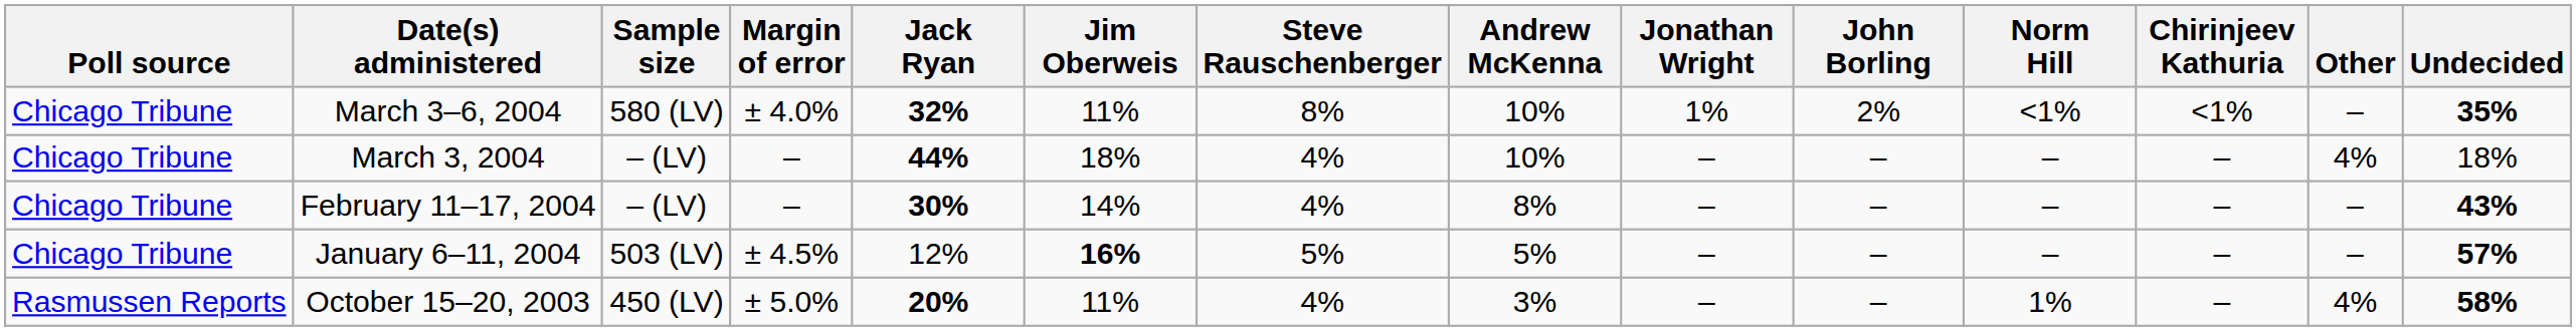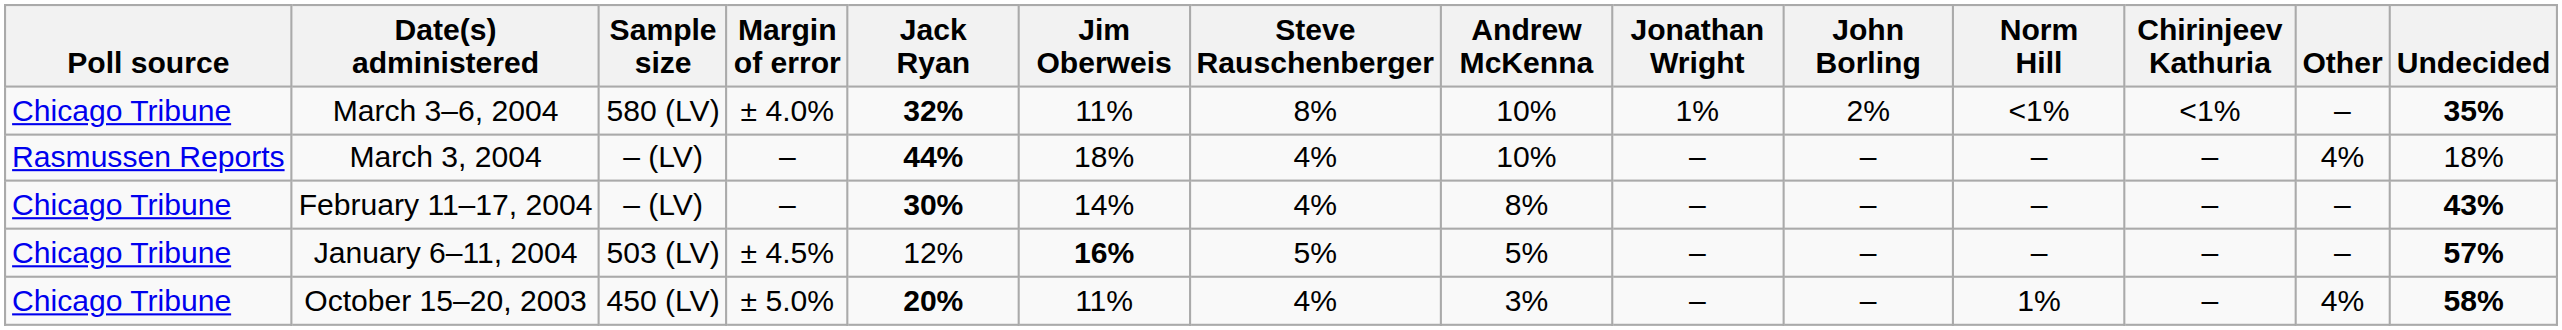March 3, 2004 | Poll source: Chicago Tribune -> Rasmussen Reports
October 15–20, 2003 | Poll source: Rasmussen Reports -> Chicago Tribune
